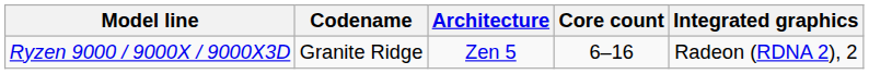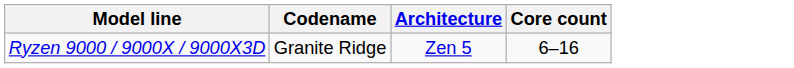- column: Integrated graphics | Radeon (RDNA 2), 2
